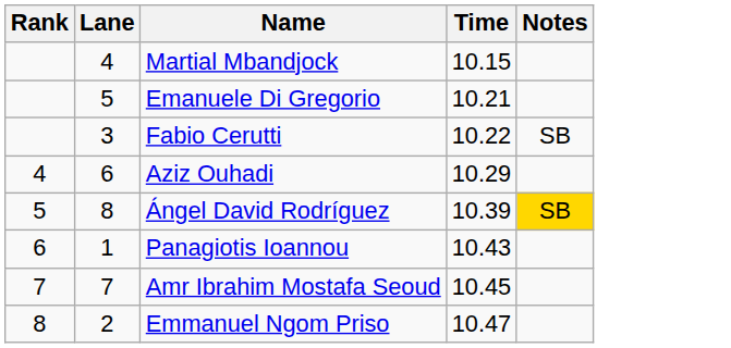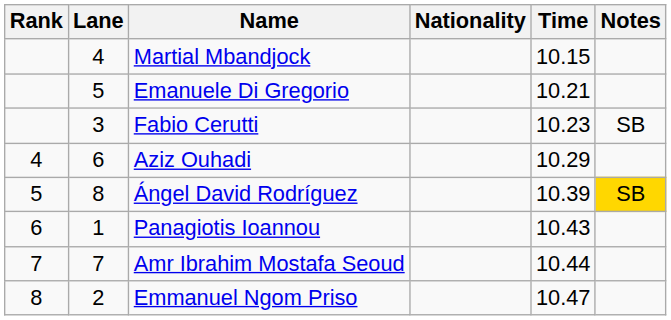+ column: Nationality
Fabio Cerutti | Time: 10.22 -> 10.23
Amr Ibrahim Mostafa Seoud | Time: 10.45 -> 10.44
